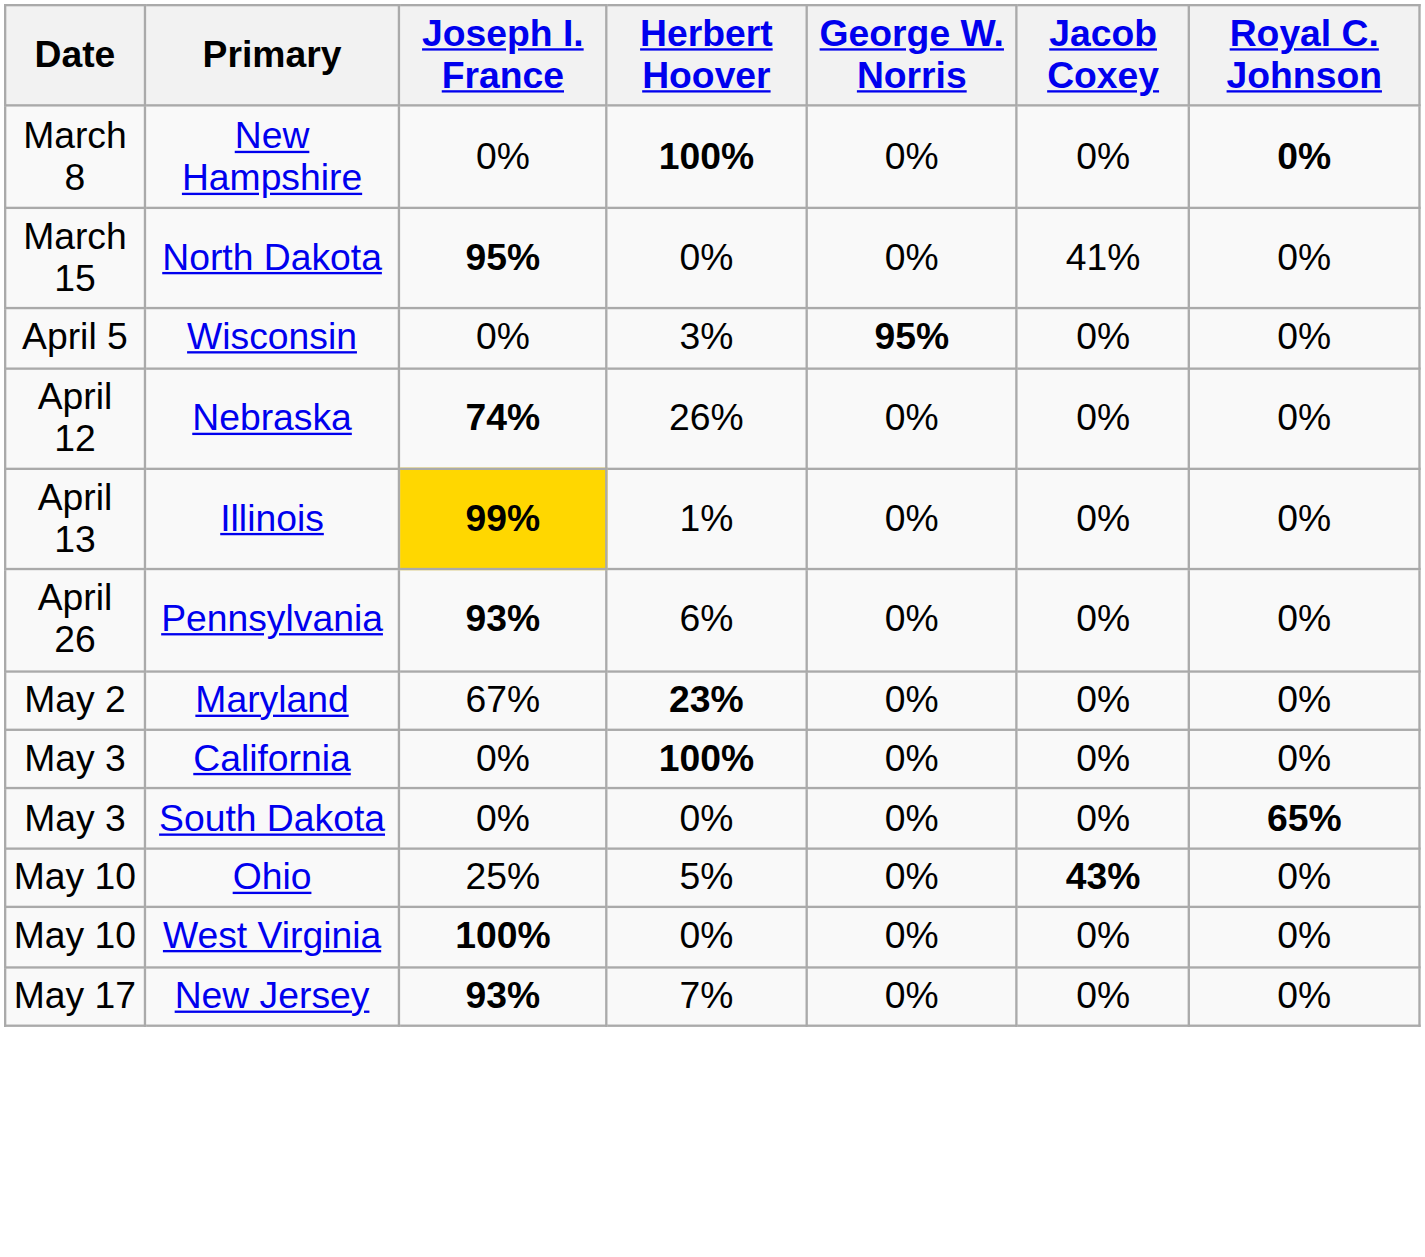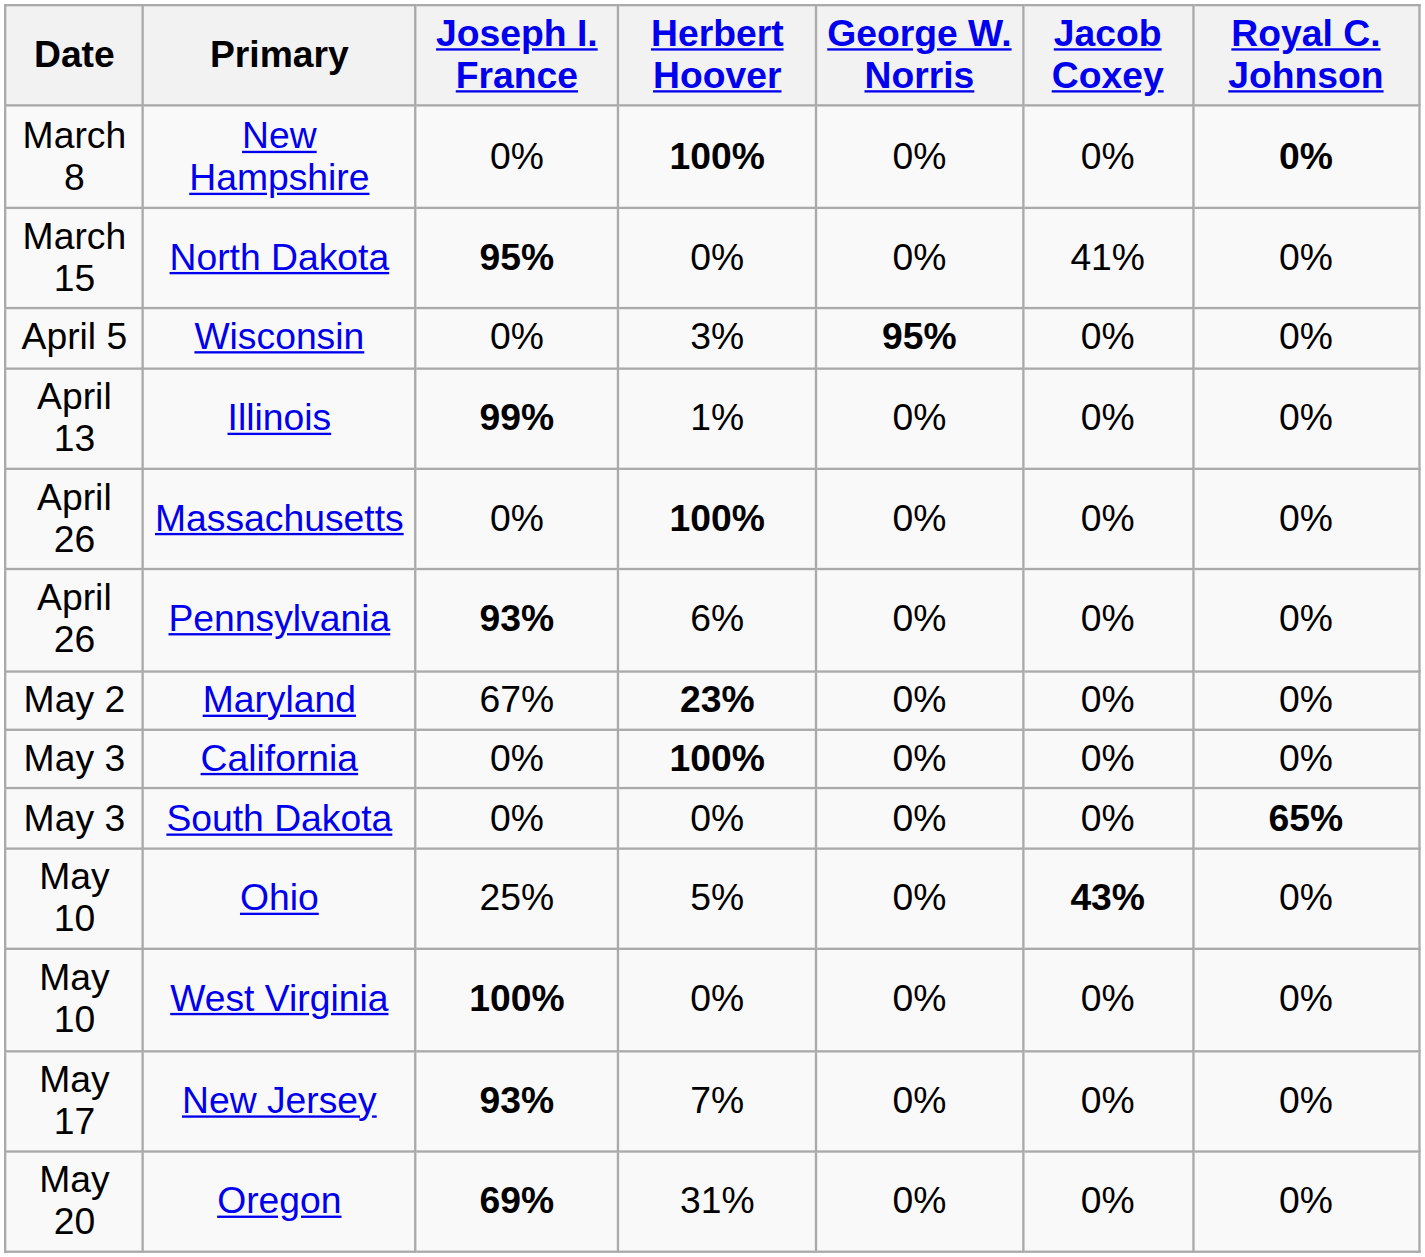- row: April 12 | Nebraska | 74% | 26% | 0% | 0% | 0%
Illinois | Joseph I. France: gold background -> no background
+ row: April 26 | Massachusetts | 0% | 100% | 0% | 0% | 0%
+ row: May 20 | Oregon | 69% | 31% | 0% | 0% | 0%
